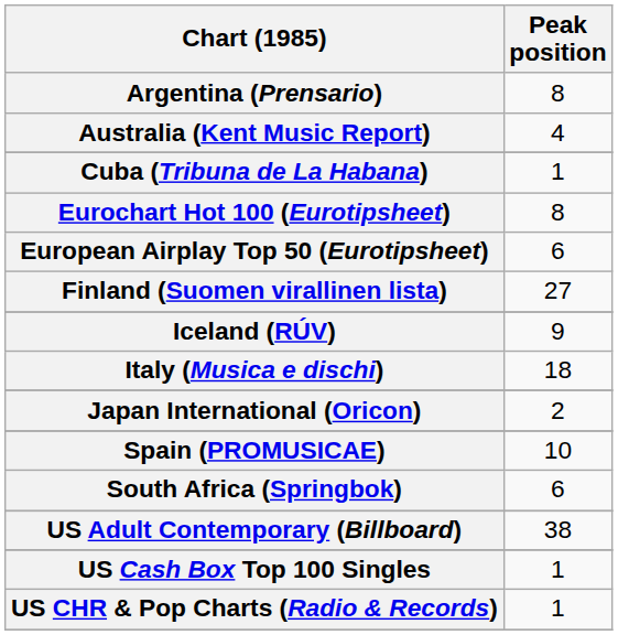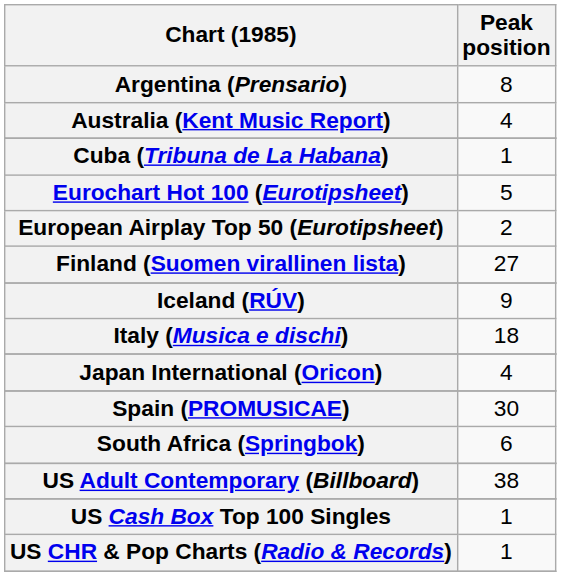Eurochart Hot 100 (Eurotipsheet) | Peak position: 8 -> 5
European Airplay Top 50 (Eurotipsheet) | Peak position: 6 -> 2
Japan International (Oricon) | Peak position: 2 -> 4
Spain (PROMUSICAE) | Peak position: 10 -> 30
